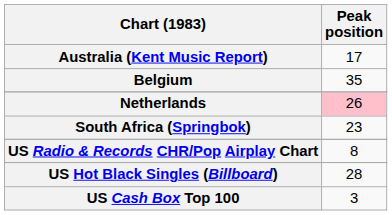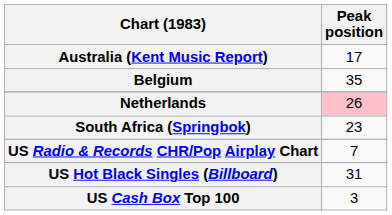US Radio & Records CHR/Pop Airplay Chart | Peak position: 8 -> 7
US Hot Black Singles (Billboard) | Peak position: 28 -> 31
